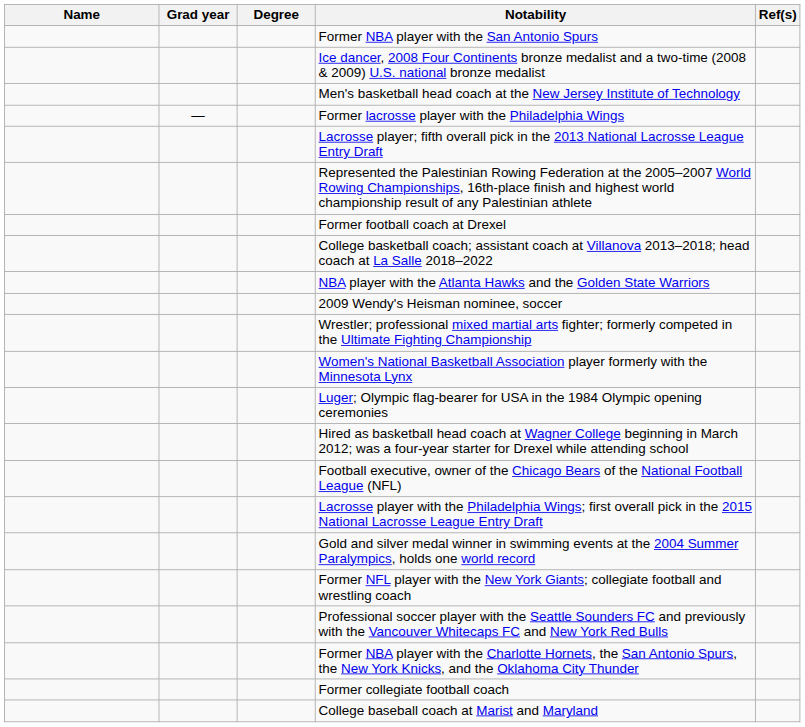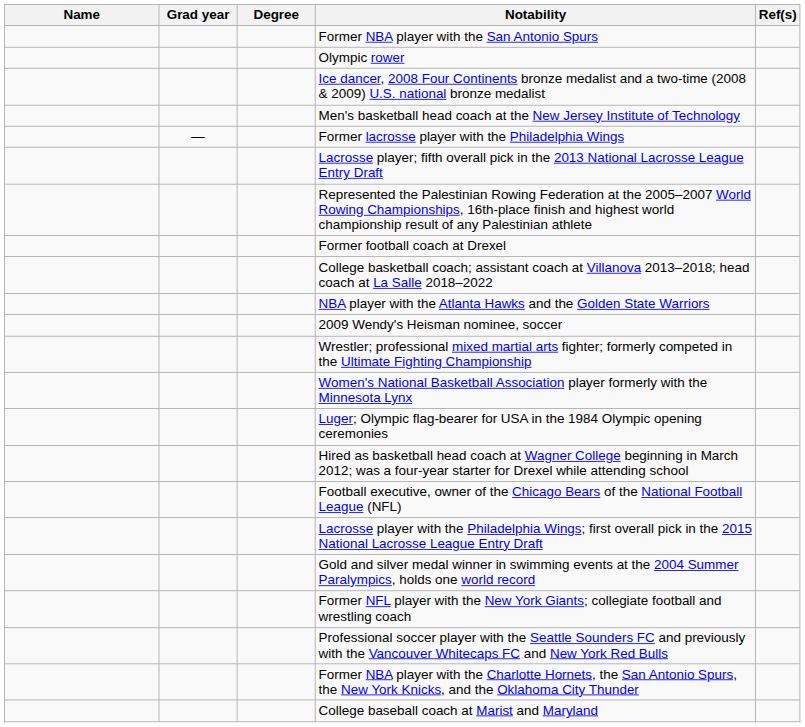+ row: Olympic rower
- row: Former collegiate football coach
